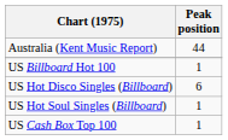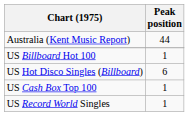- row: US Hot Soul Singles (Billboard) | 1
+ row: US Record World Singles | 1
